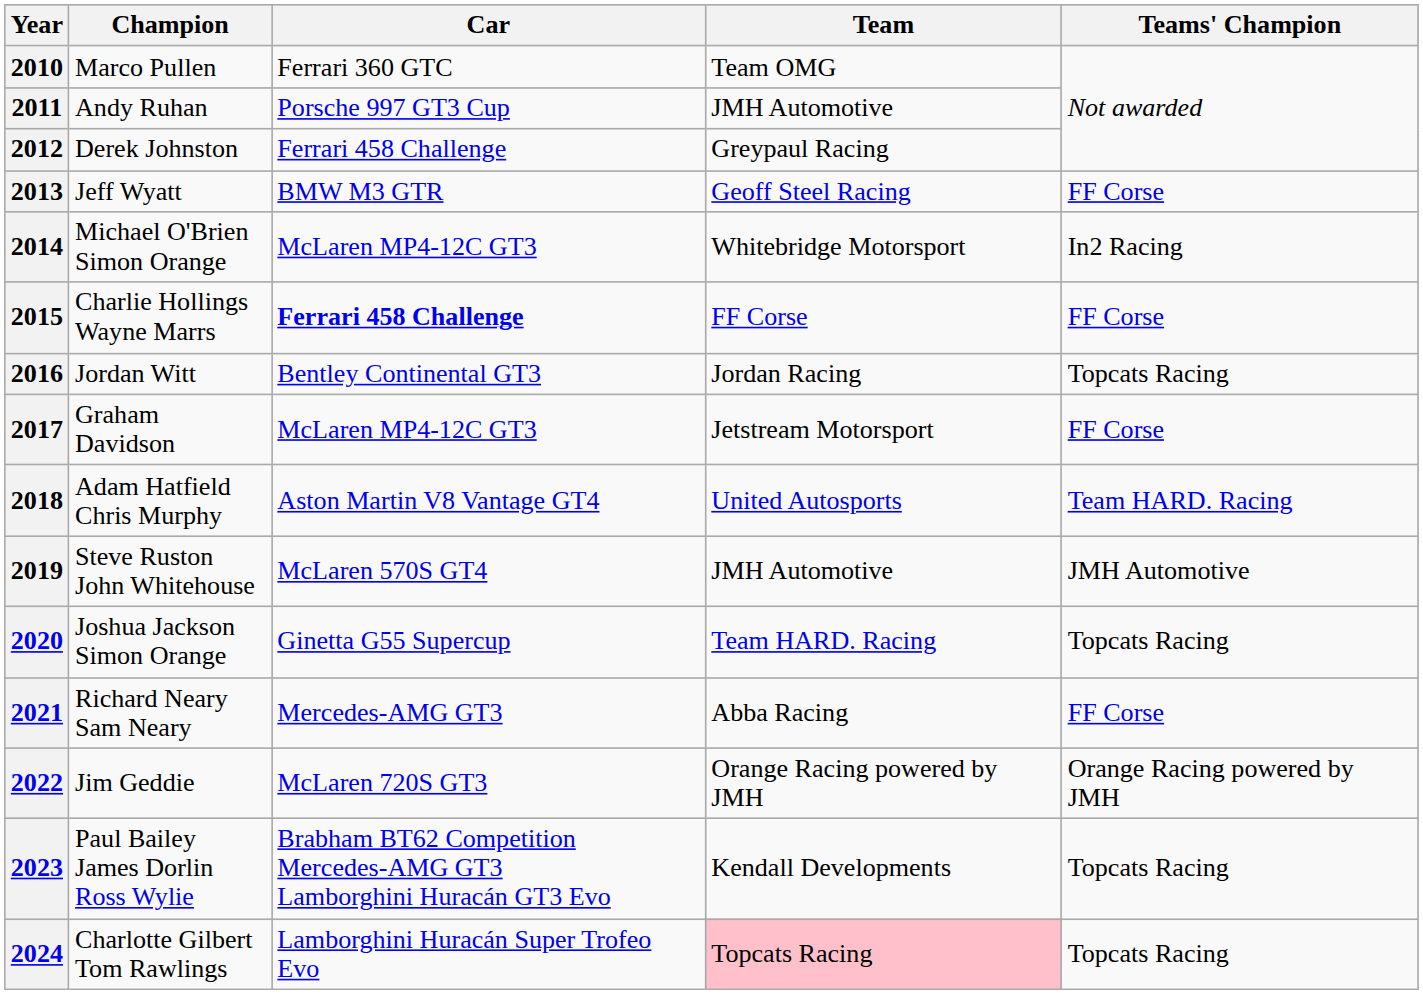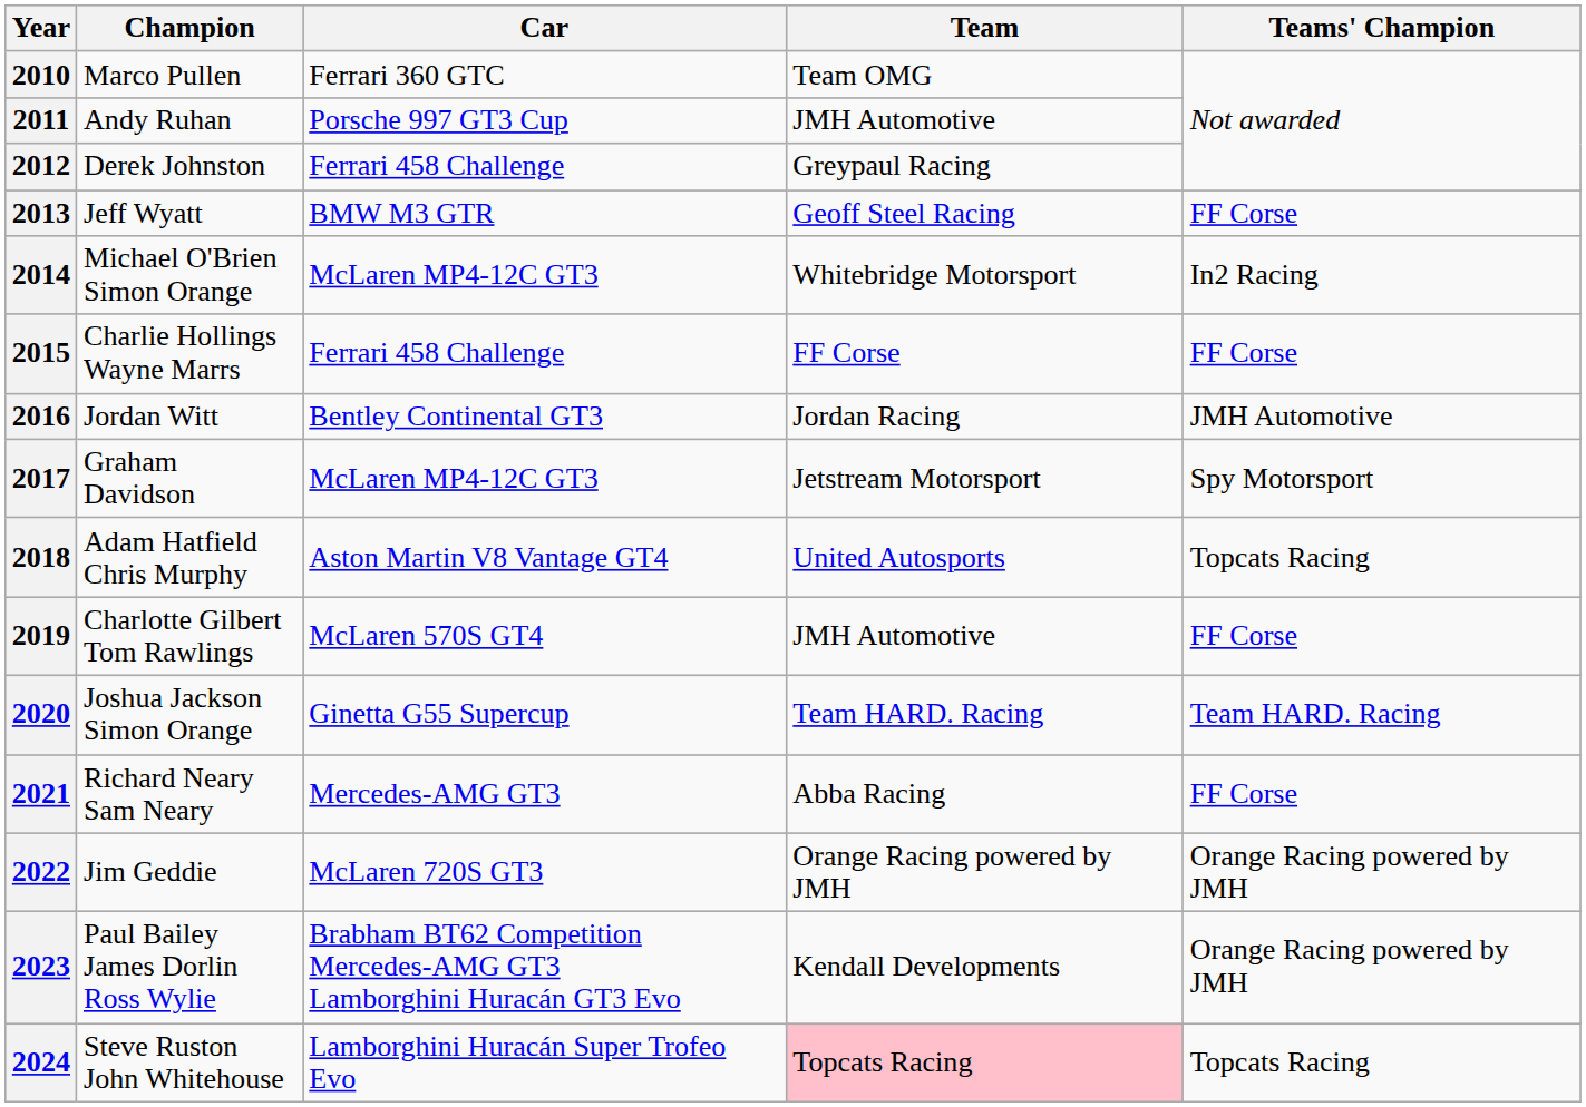2015 | Car: bold -> normal
2016 | Teams' Champion: Topcats Racing -> JMH Automotive
2017 | Teams' Champion: FF Corse -> Spy Motorsport
2018 | Teams' Champion: Team HARD. Racing -> Topcats Racing
2019 | Champion: Steve Ruston John Whitehouse -> Charlotte Gilbert Tom Rawlings
2019 | Teams' Champion: JMH Automotive -> FF Corse
2020 | Teams' Champion: Topcats Racing -> Team HARD. Racing
2023 | Teams' Champion: Topcats Racing -> Orange Racing powered by JMH
2024 | Champion: Charlotte Gilbert Tom Rawlings -> Steve Ruston John Whitehouse
